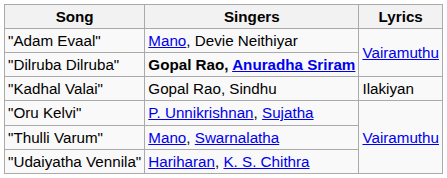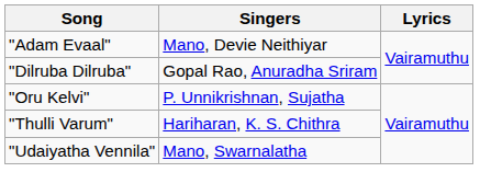"Dilruba Dilruba" | Singers: bold -> normal
- row: "Kadhal Valai" | Gopal Rao, Sindhu | Ilakiyan
"Thulli Varum" | Singers: Mano, Swarnalatha -> Hariharan, K. S. Chithra
"Udaiyatha Vennila" | Singers: Hariharan, K. S. Chithra -> Mano, Swarnalatha
